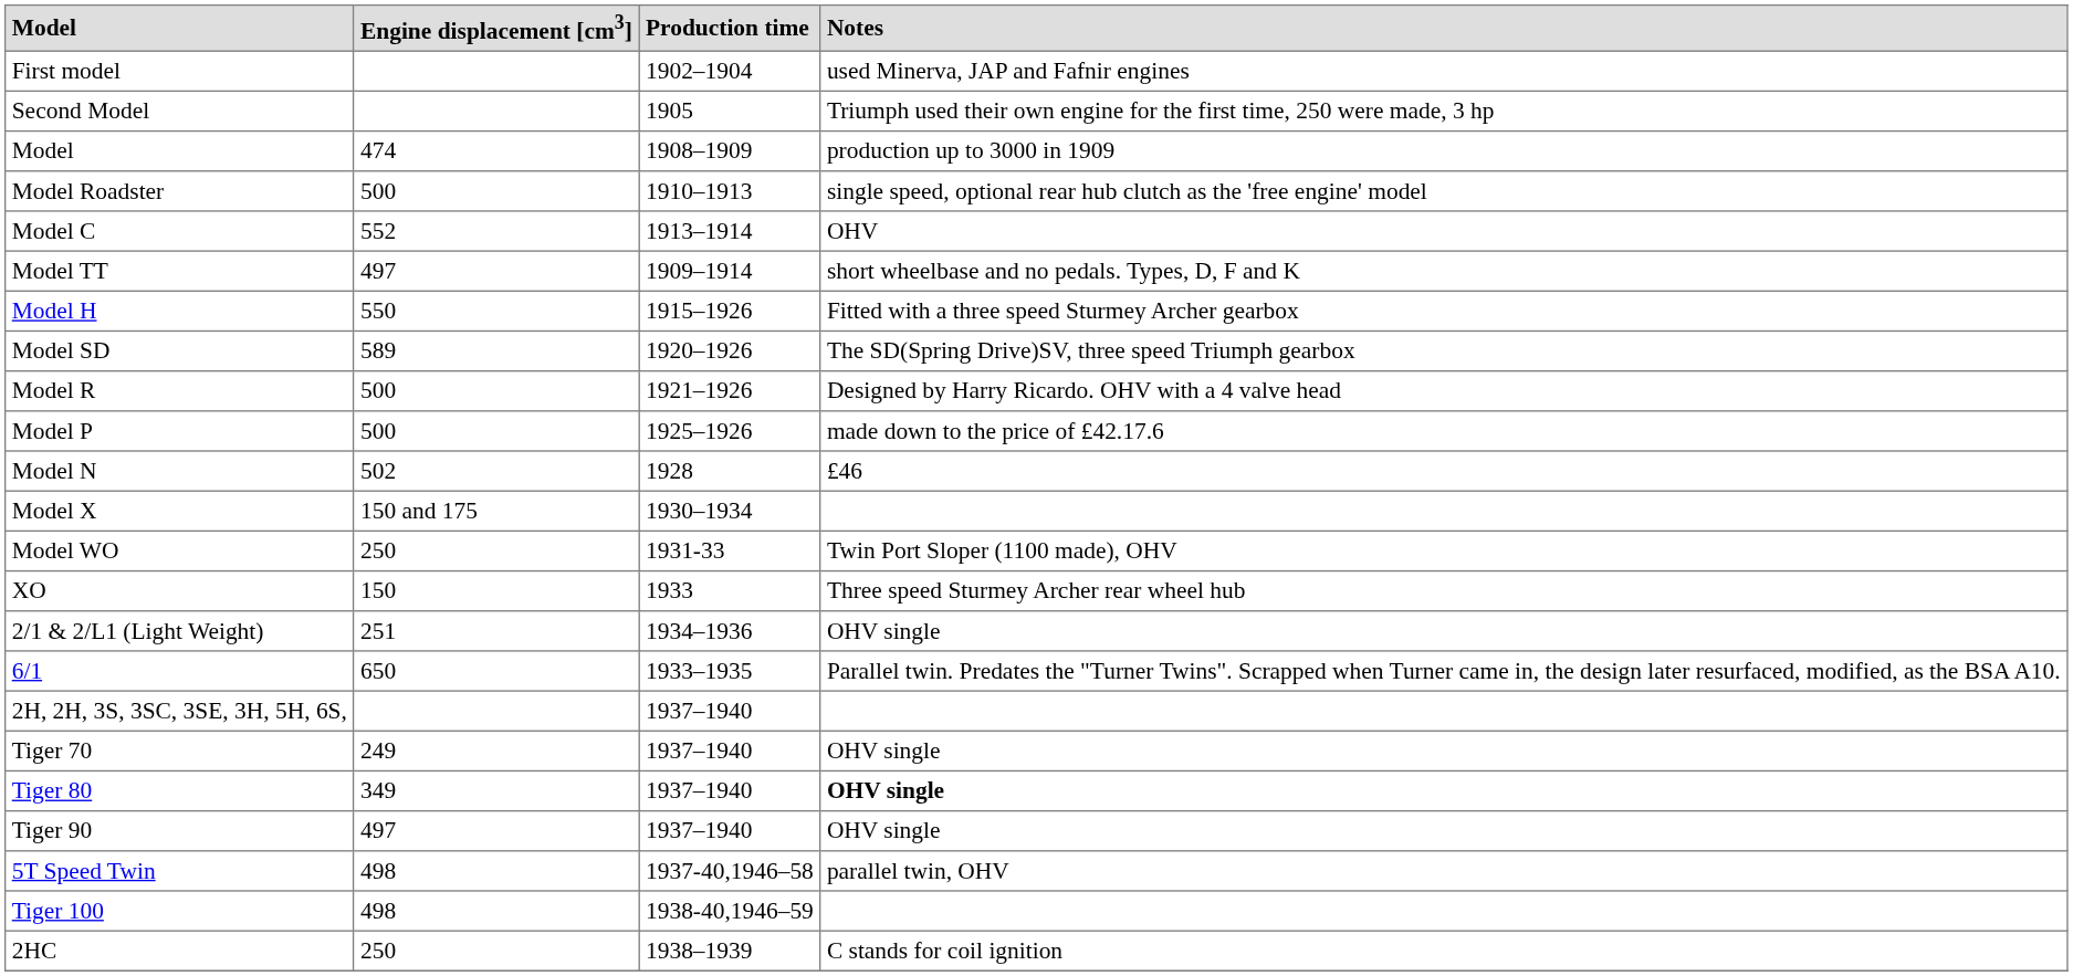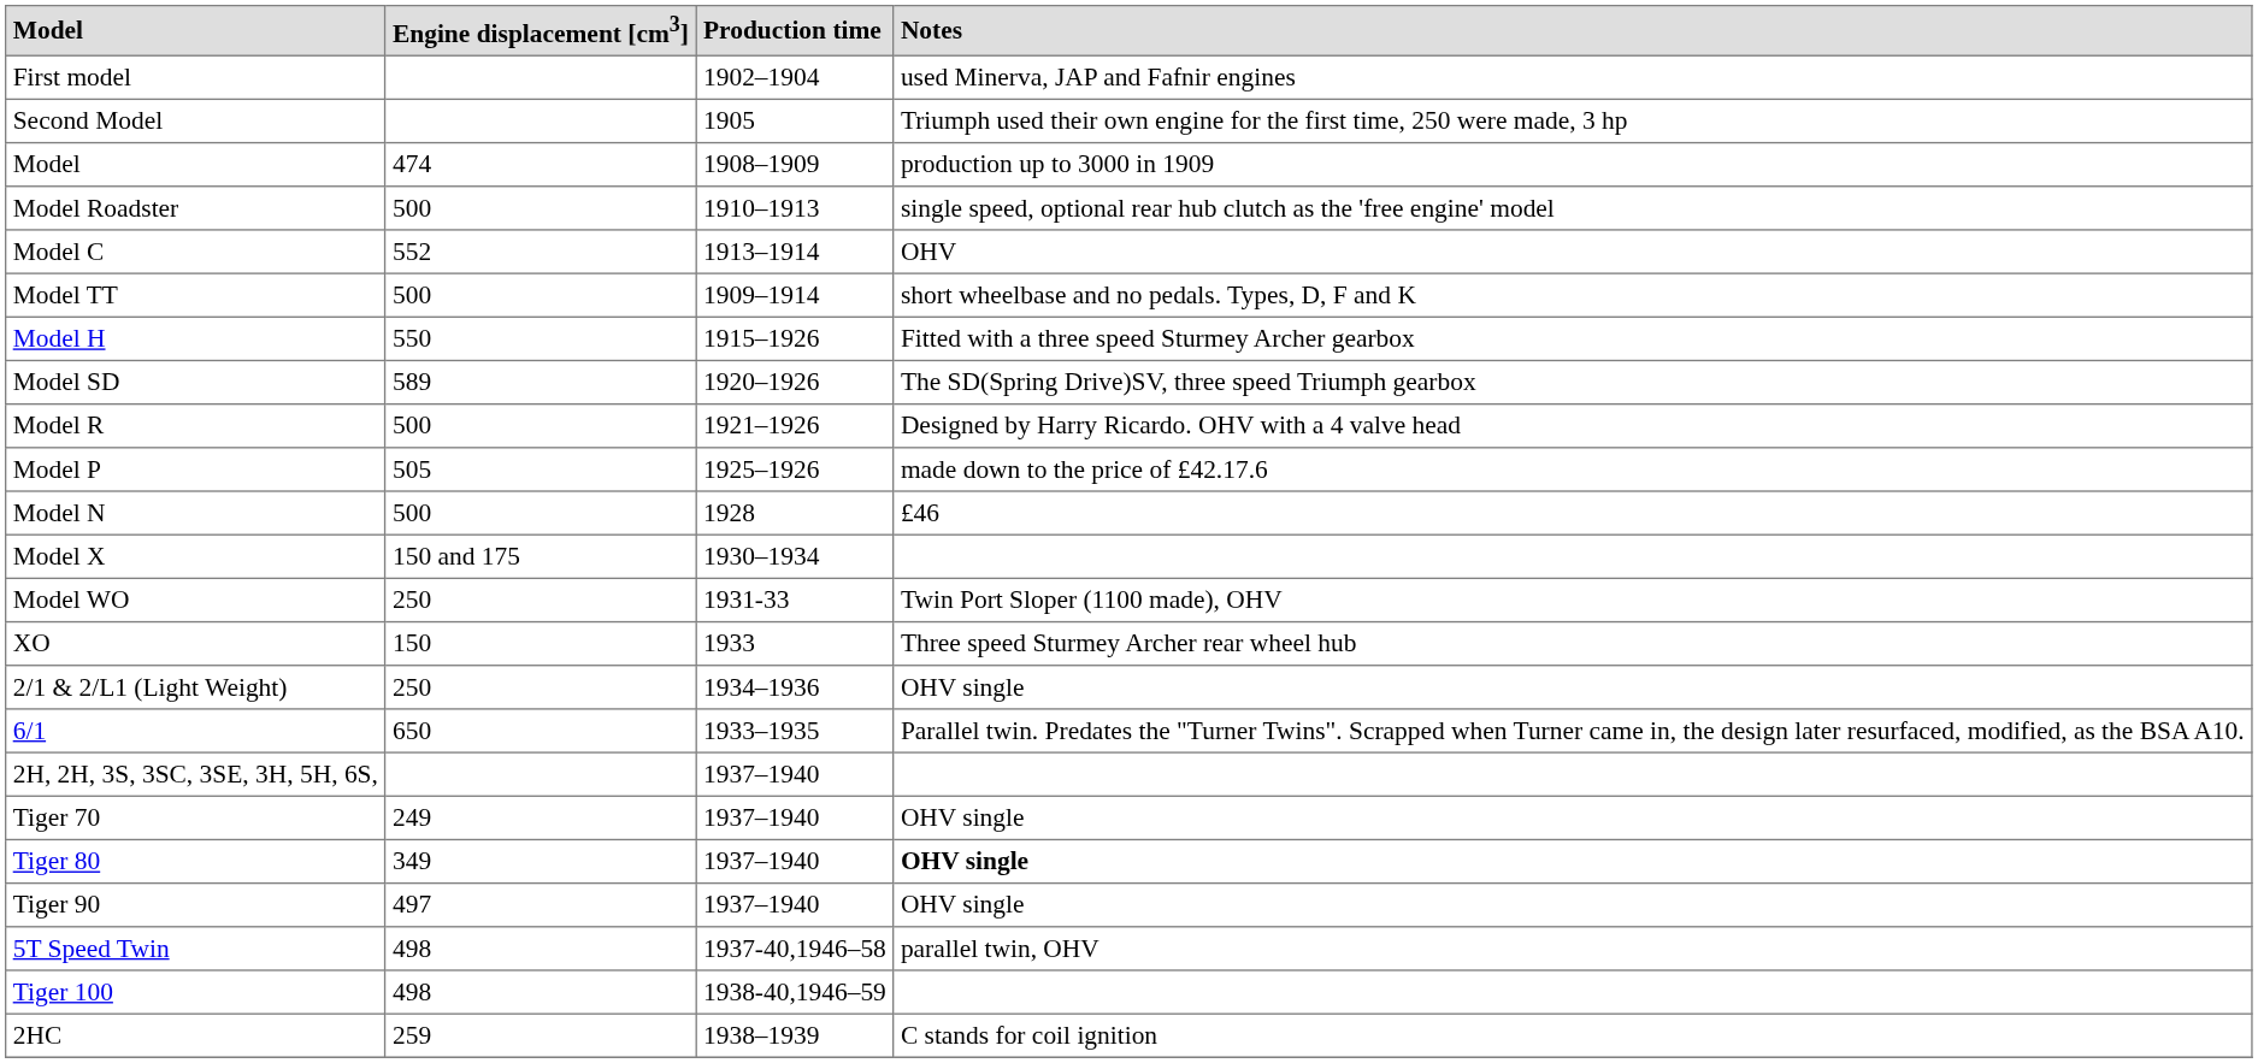Model TT | Engine displacement [cm3]: 497 -> 500
Model P | Engine displacement [cm3]: 500 -> 505
Model N | Engine displacement [cm3]: 502 -> 500
2/1 & 2/L1 (Light Weight) | Engine displacement [cm3]: 251 -> 250
2HC | Engine displacement [cm3]: 250 -> 259
